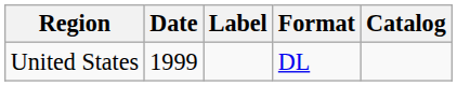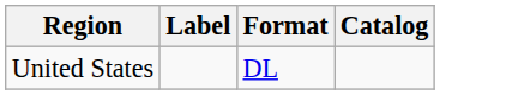- column: Date | 1999
